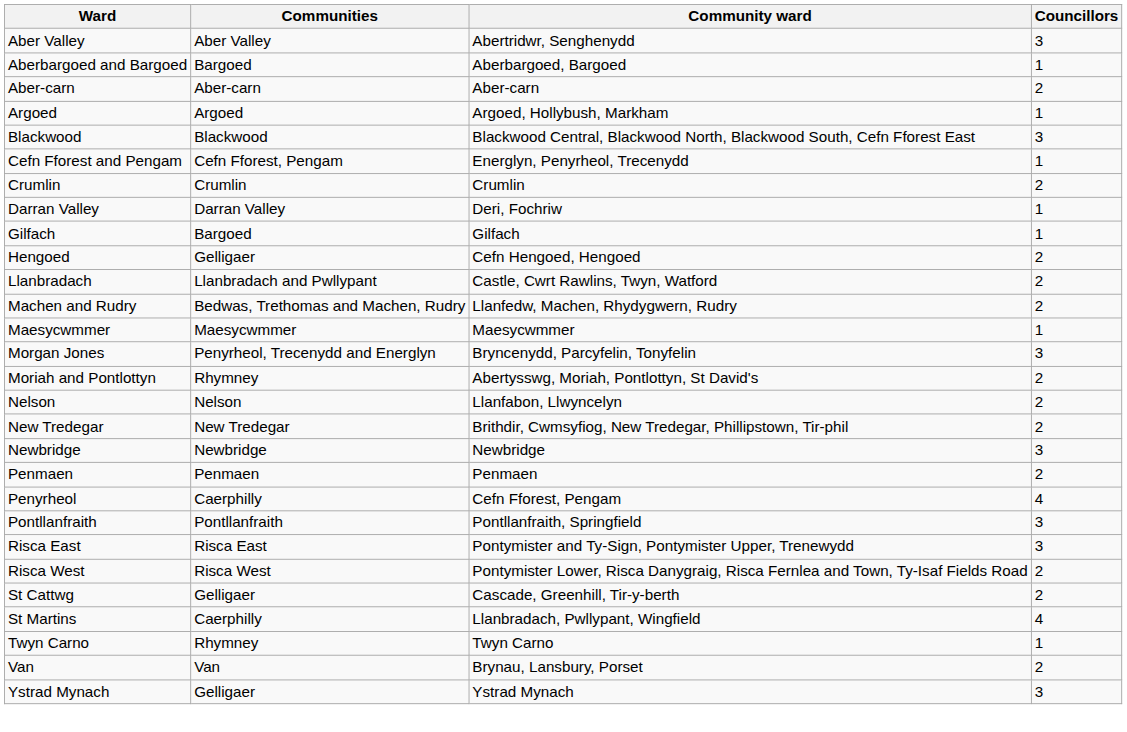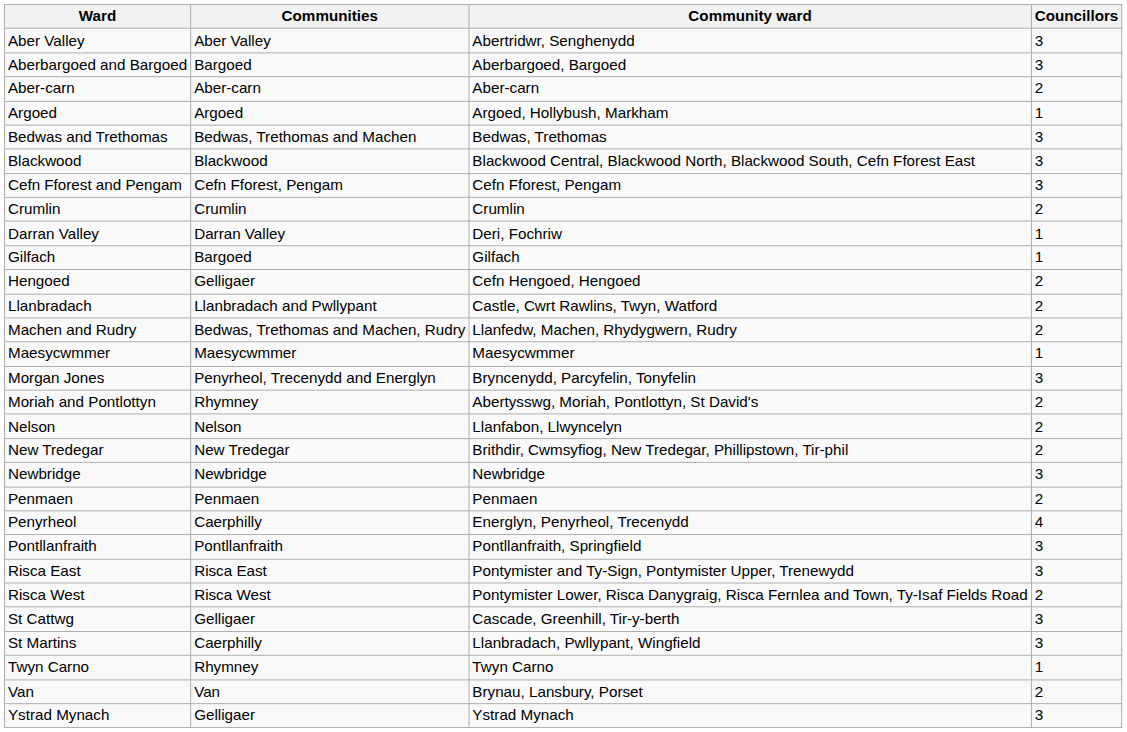Aberbargoed and Bargoed | Councillors: 1 -> 3
+ row: Bedwas and Trethomas | Bedwas, Trethomas and Machen | Bedwas, Trethomas | 3
Cefn Fforest and Pengam | Community ward: Energlyn, Penyrheol, Trecenydd -> Cefn Fforest, Pengam
Cefn Fforest and Pengam | Councillors: 1 -> 3
Penyrheol | Community ward: Cefn Fforest, Pengam -> Energlyn, Penyrheol, Trecenydd
St Cattwg | Councillors: 2 -> 3
St Martins | Councillors: 4 -> 3
